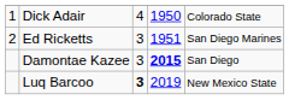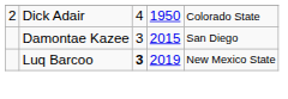Dick Adair | column 1: 1 -> 2
- row: 2 | Ed Ricketts | 3 | 1951 | San Diego Marines
Damontae Kazee | column 4: bold -> normal
